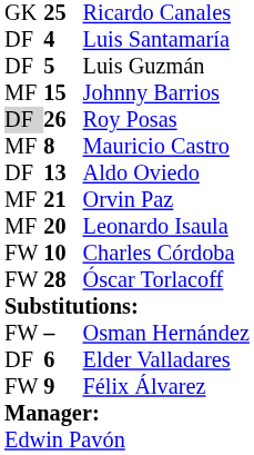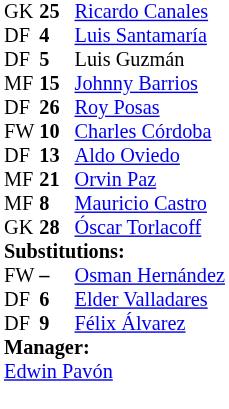Roy Posas | column 1: lightgrey background -> no background
rows swapped: Mauricio Castro <-> Charles Córdoba
- row: MF | 20 | Leonardo Isaula
Óscar Torlacoff | column 1: FW -> GK
Félix Álvarez | column 1: FW -> DF
